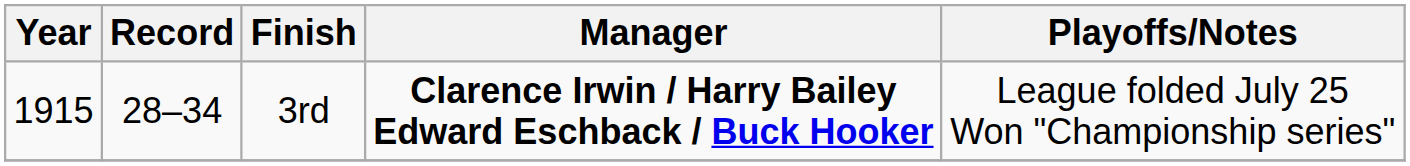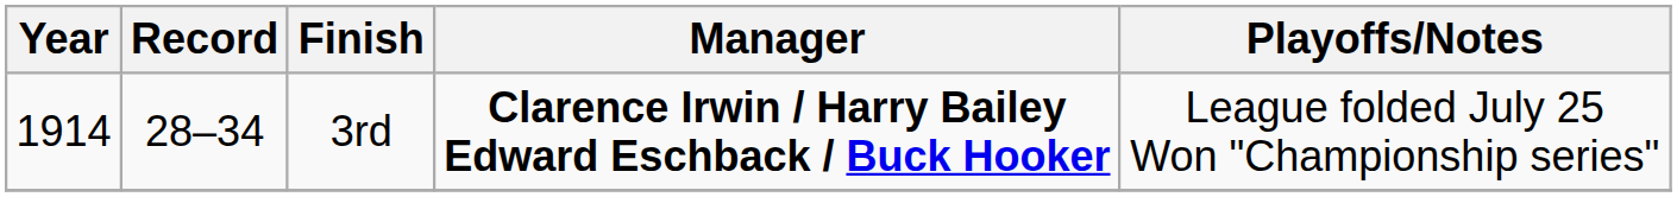3rd | Year: 1915 -> 1914
